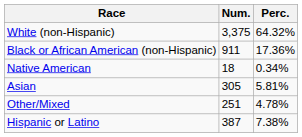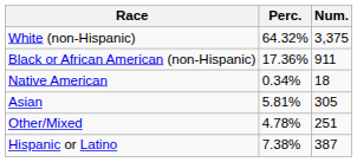columns swapped: Num. <-> Perc.
